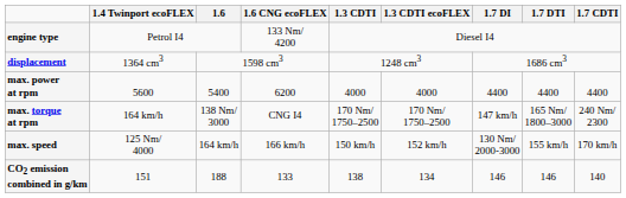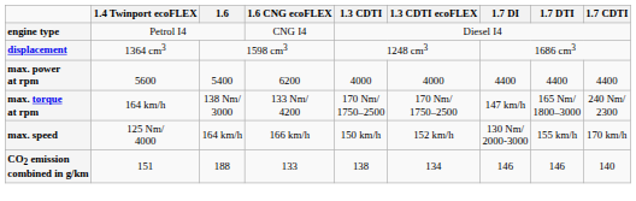engine type | 1.6 CNG ecoFLEX: 133 Nm/ 4200 -> CNG I4
max. torque at rpm | 1.6 CNG ecoFLEX: CNG I4 -> 133 Nm/ 4200
